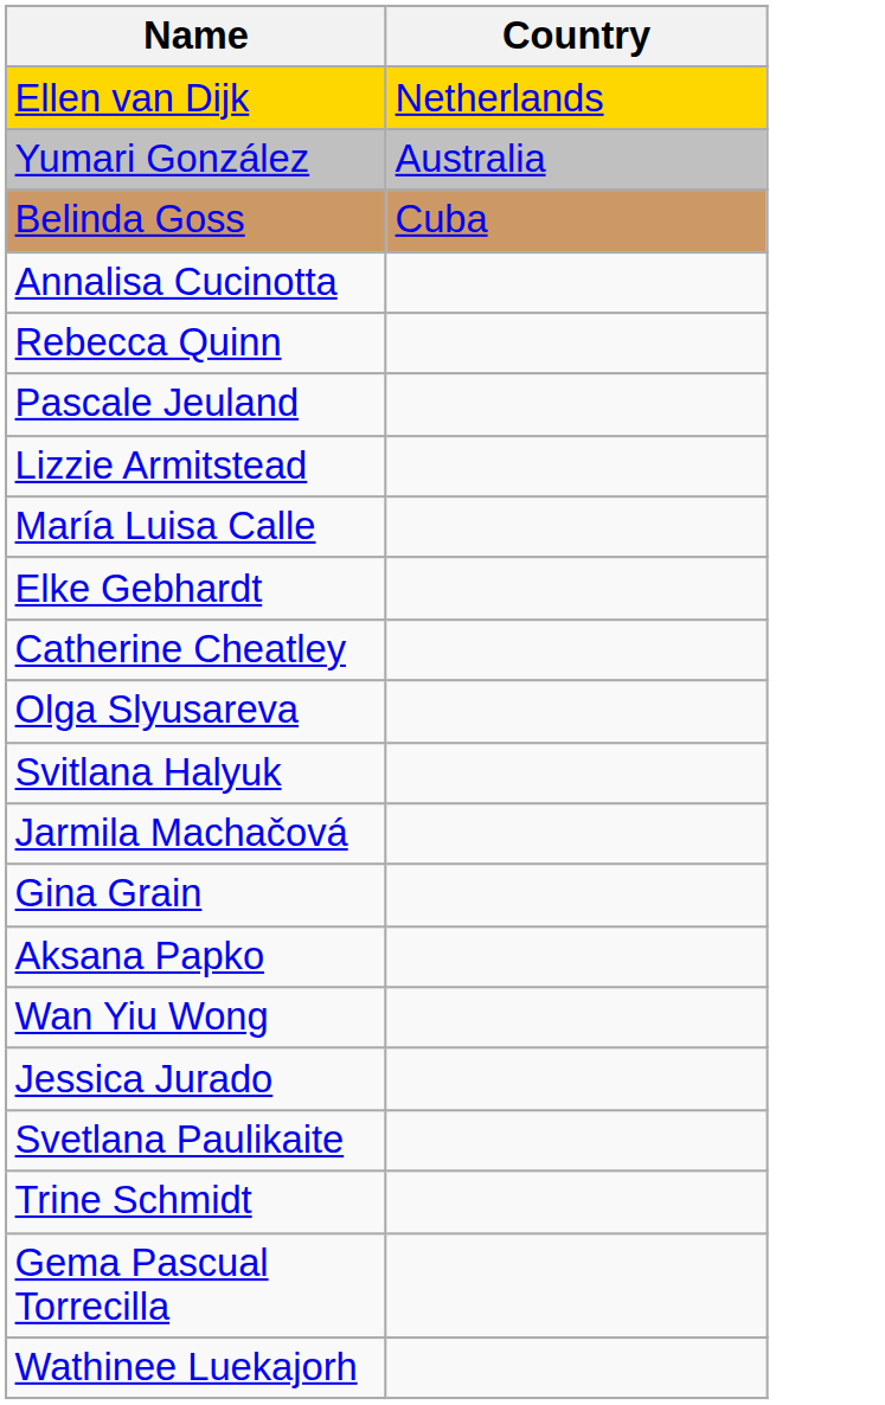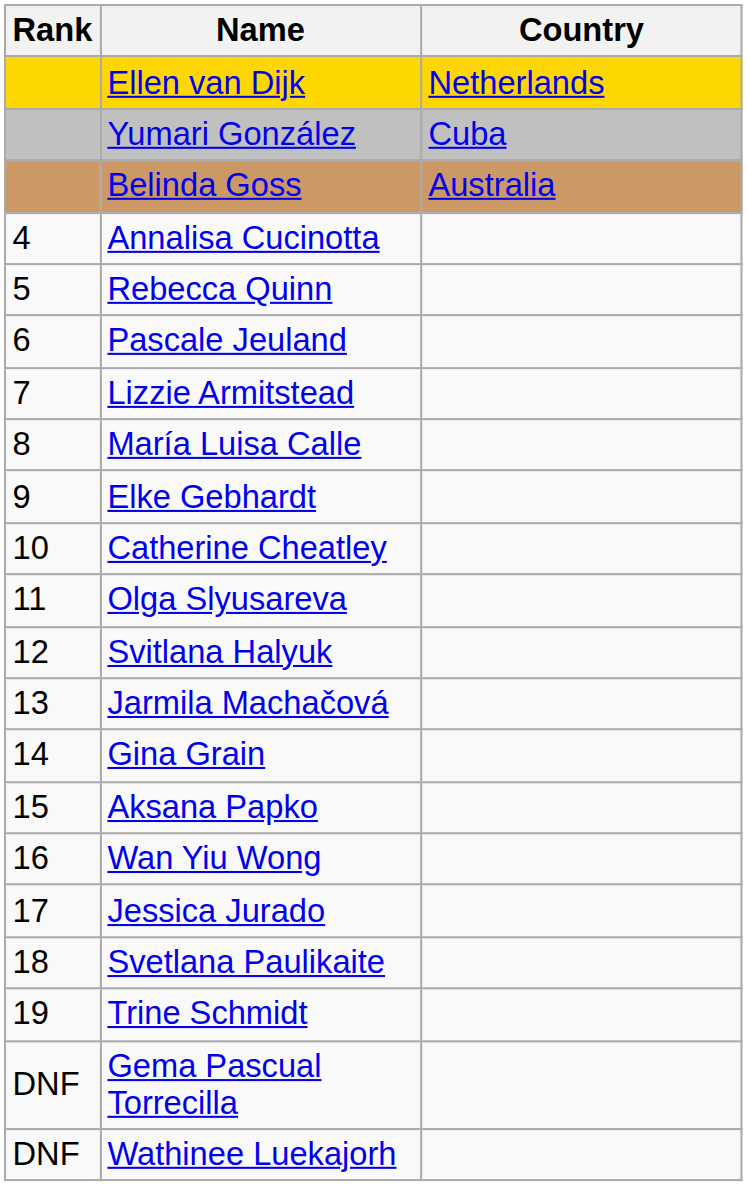+ column: Rank | 4 | 5 | 6 | 7 | 8 | 9 | 10 | 11 | 12 | 13 | 14 | 15 | 16 | 17 | 18 | 19 | DNF | DNF
Yumari González | Country: Australia -> Cuba
Belinda Goss | Country: Cuba -> Australia
